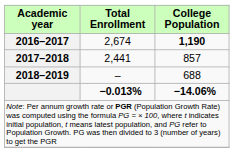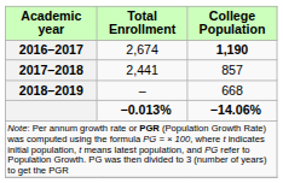2018–2019 | College Population: 688 -> 668
